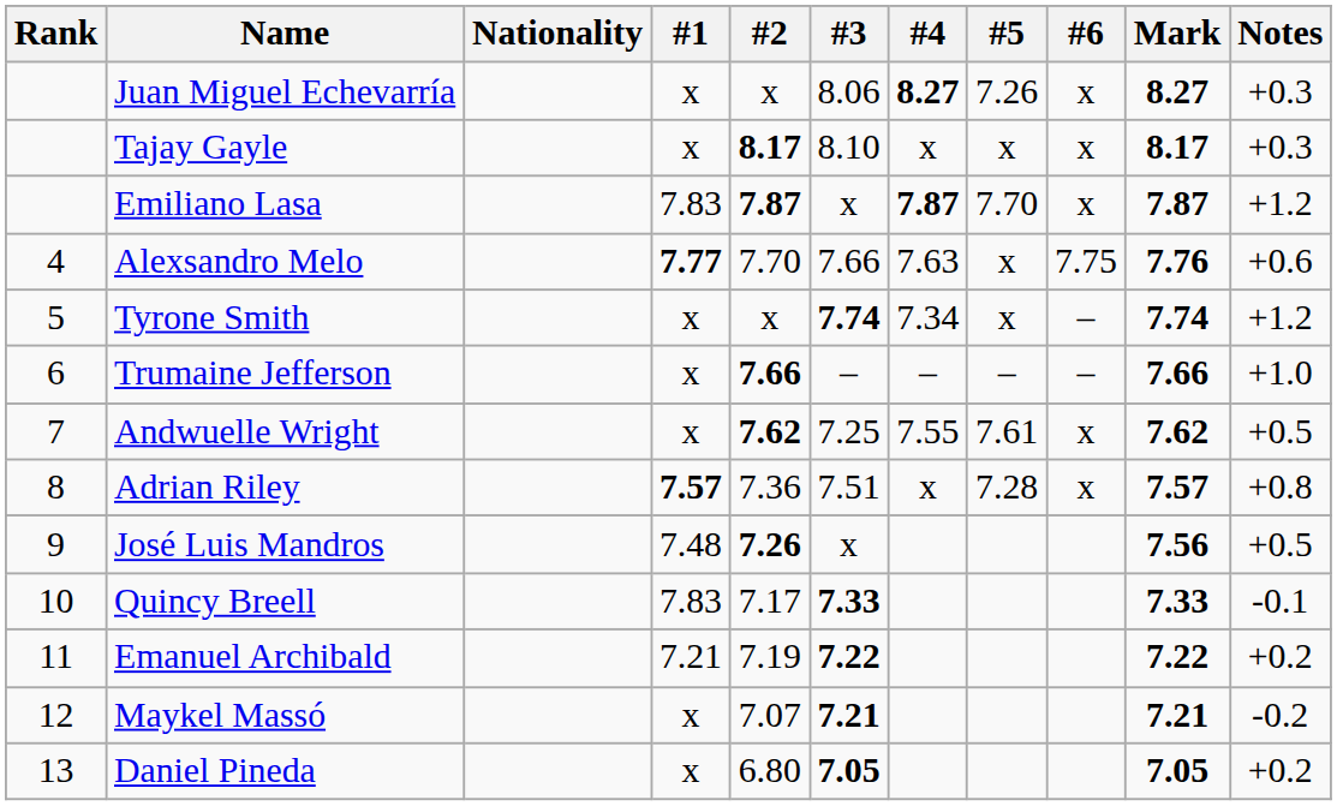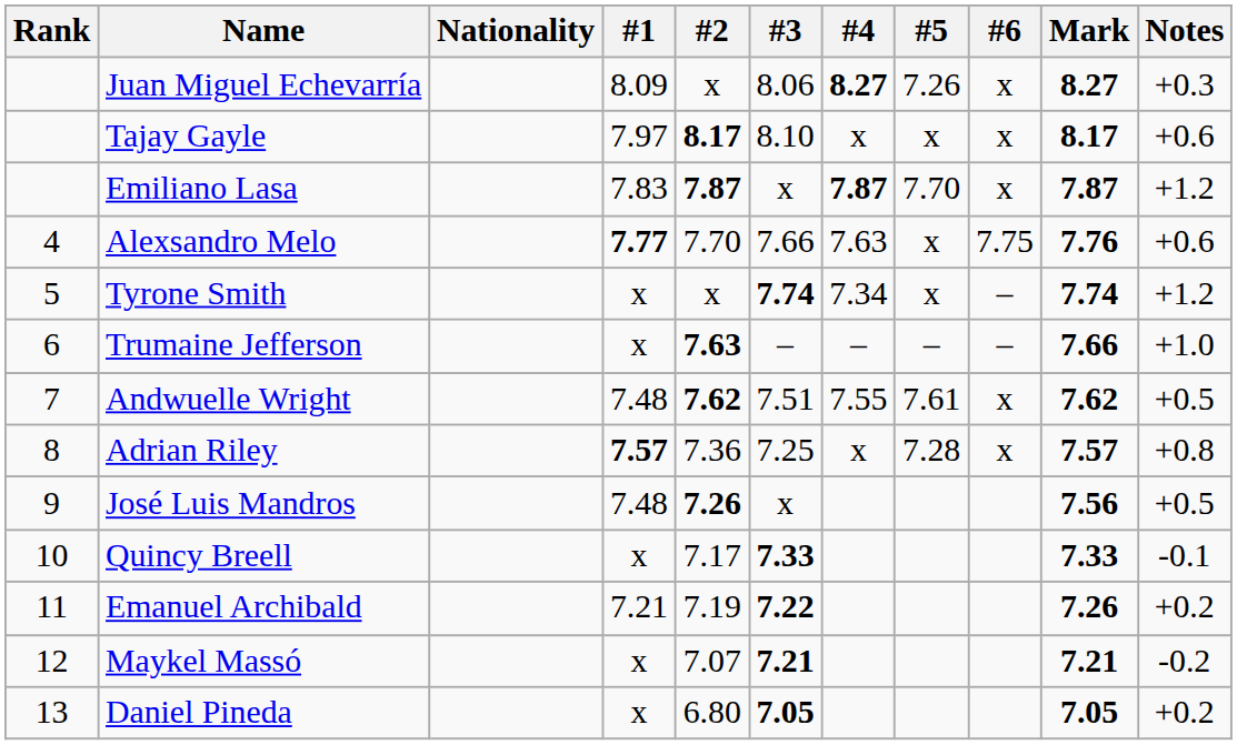Juan Miguel Echevarría | #1: x -> 8.09
Tajay Gayle | #1: x -> 7.97
Tajay Gayle | Notes: +0.3 -> +0.6
Trumaine Jefferson | #2: 7.66 -> 7.63
Andwuelle Wright | #1: x -> 7.48
Andwuelle Wright | #3: 7.25 -> 7.51
Adrian Riley | #3: 7.51 -> 7.25
Quincy Breell | #1: 7.83 -> x
Emanuel Archibald | Mark: 7.22 -> 7.26
